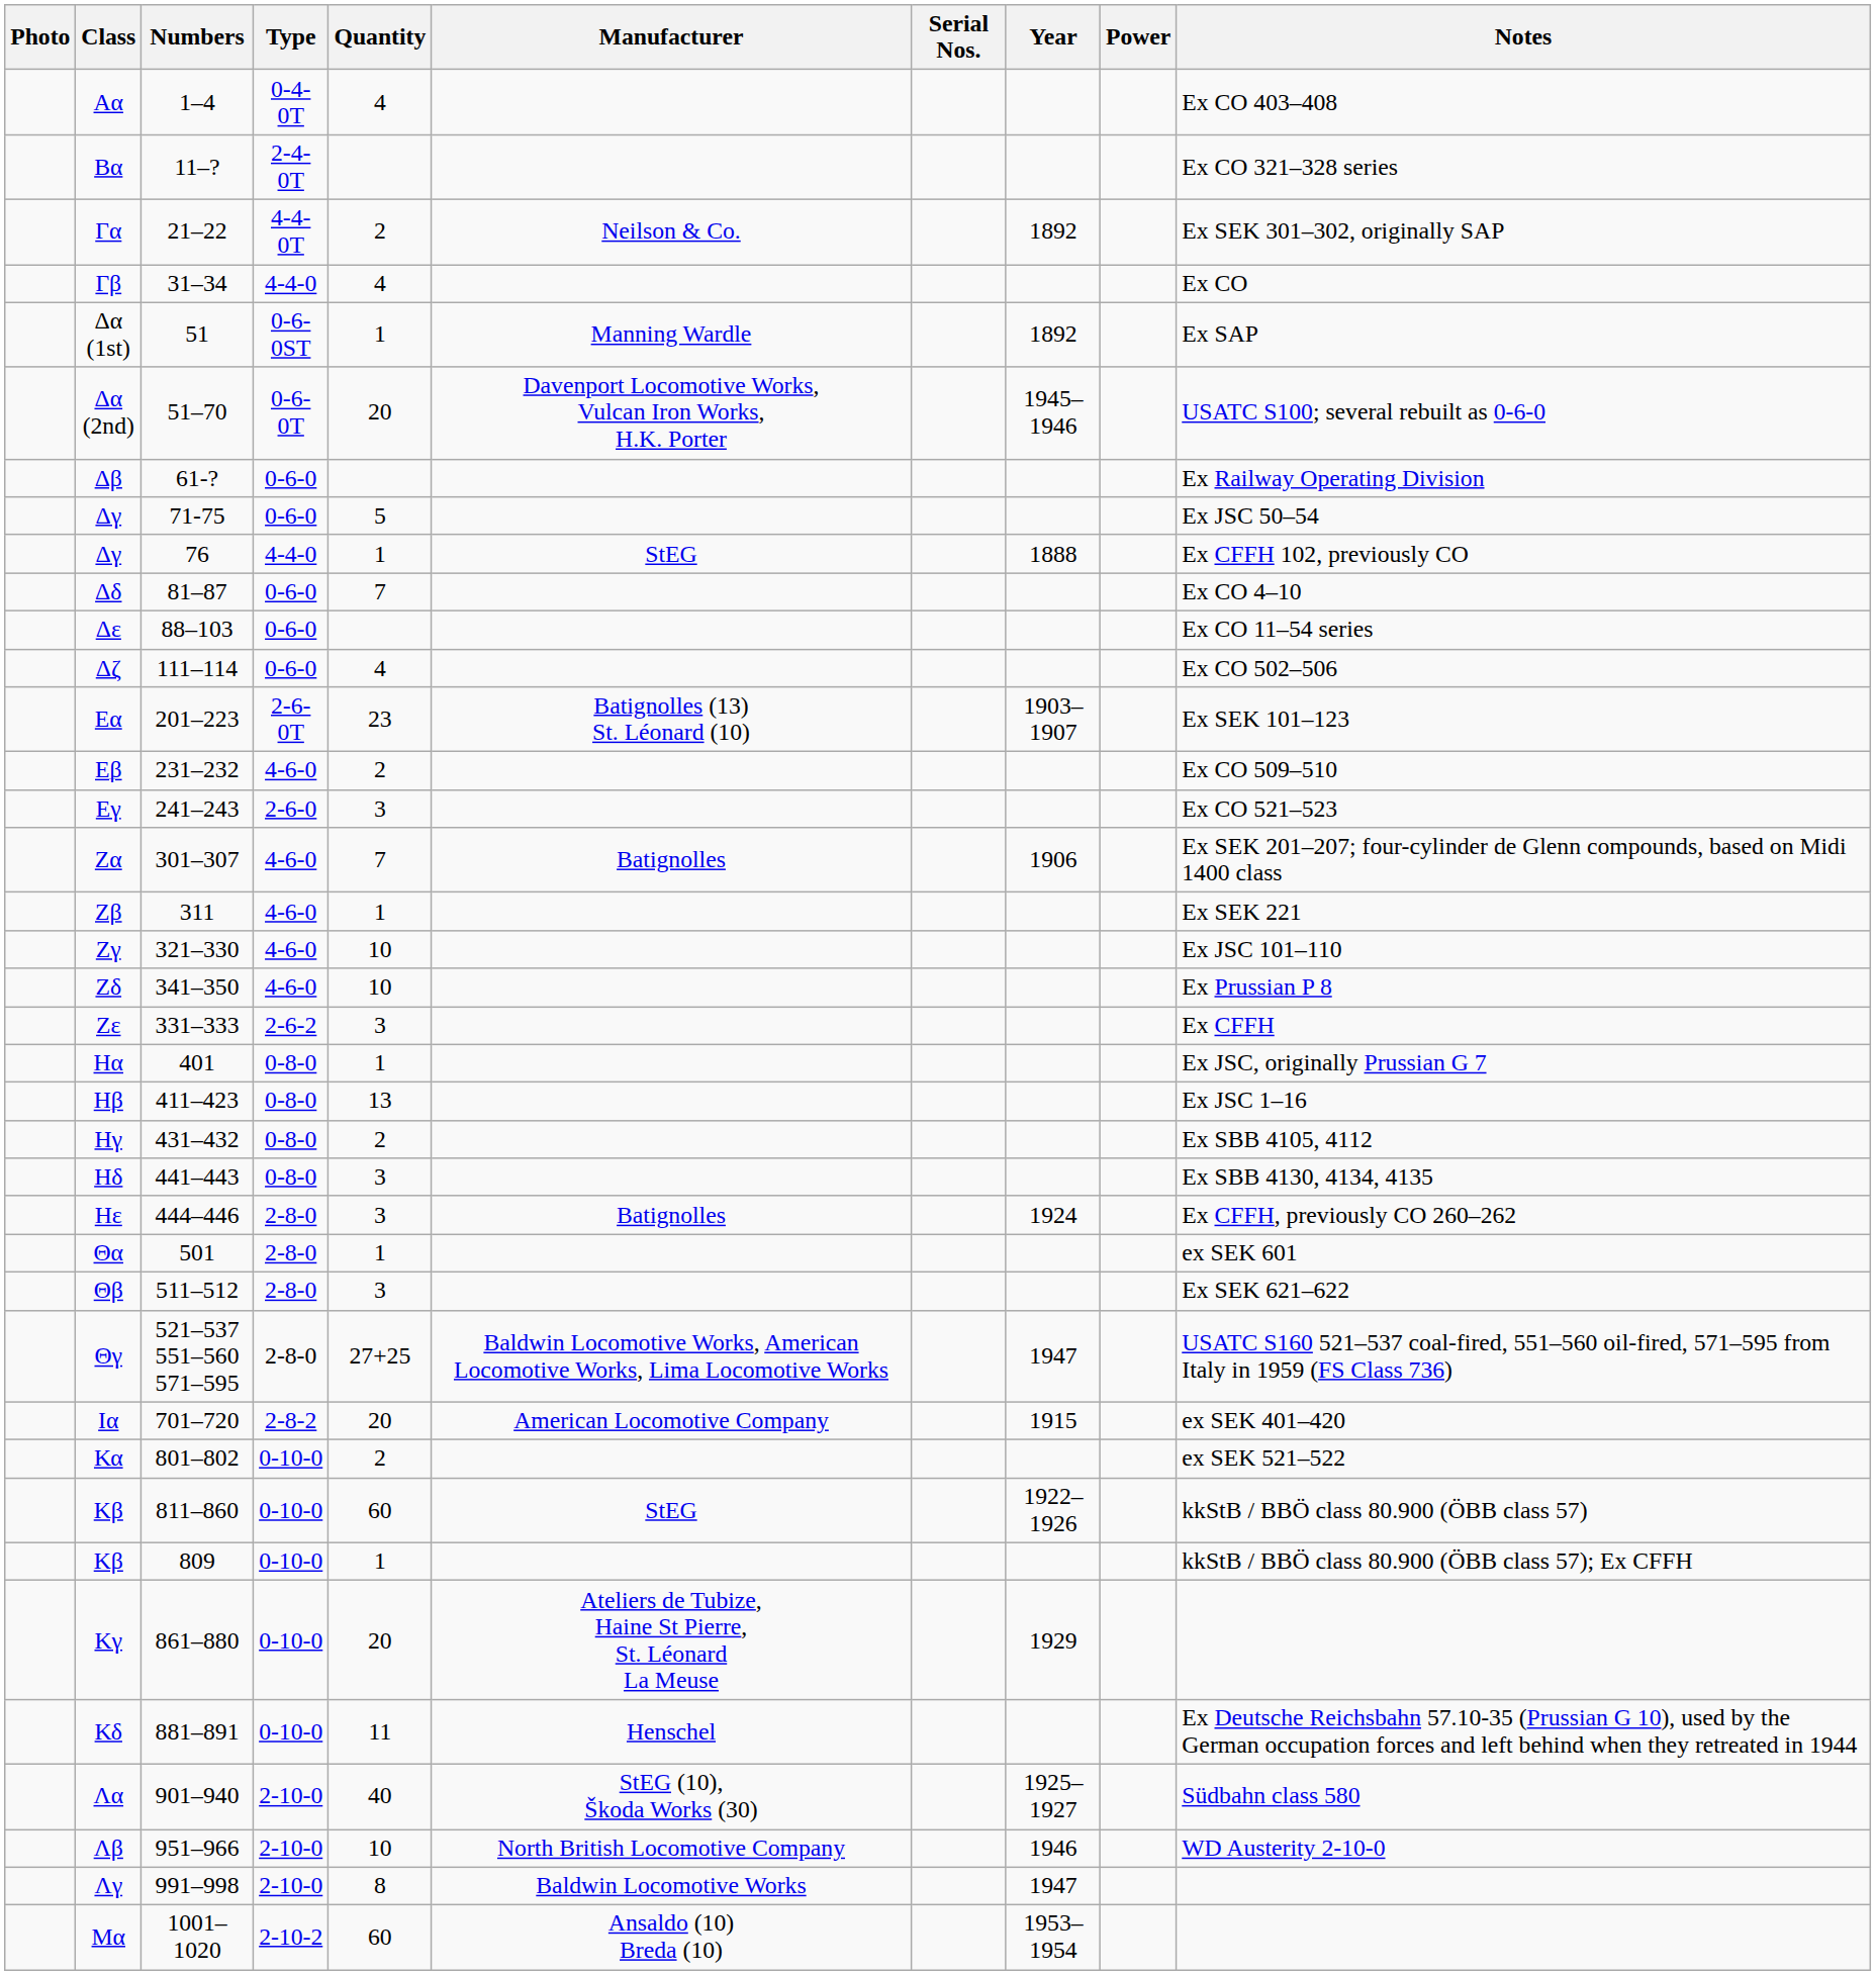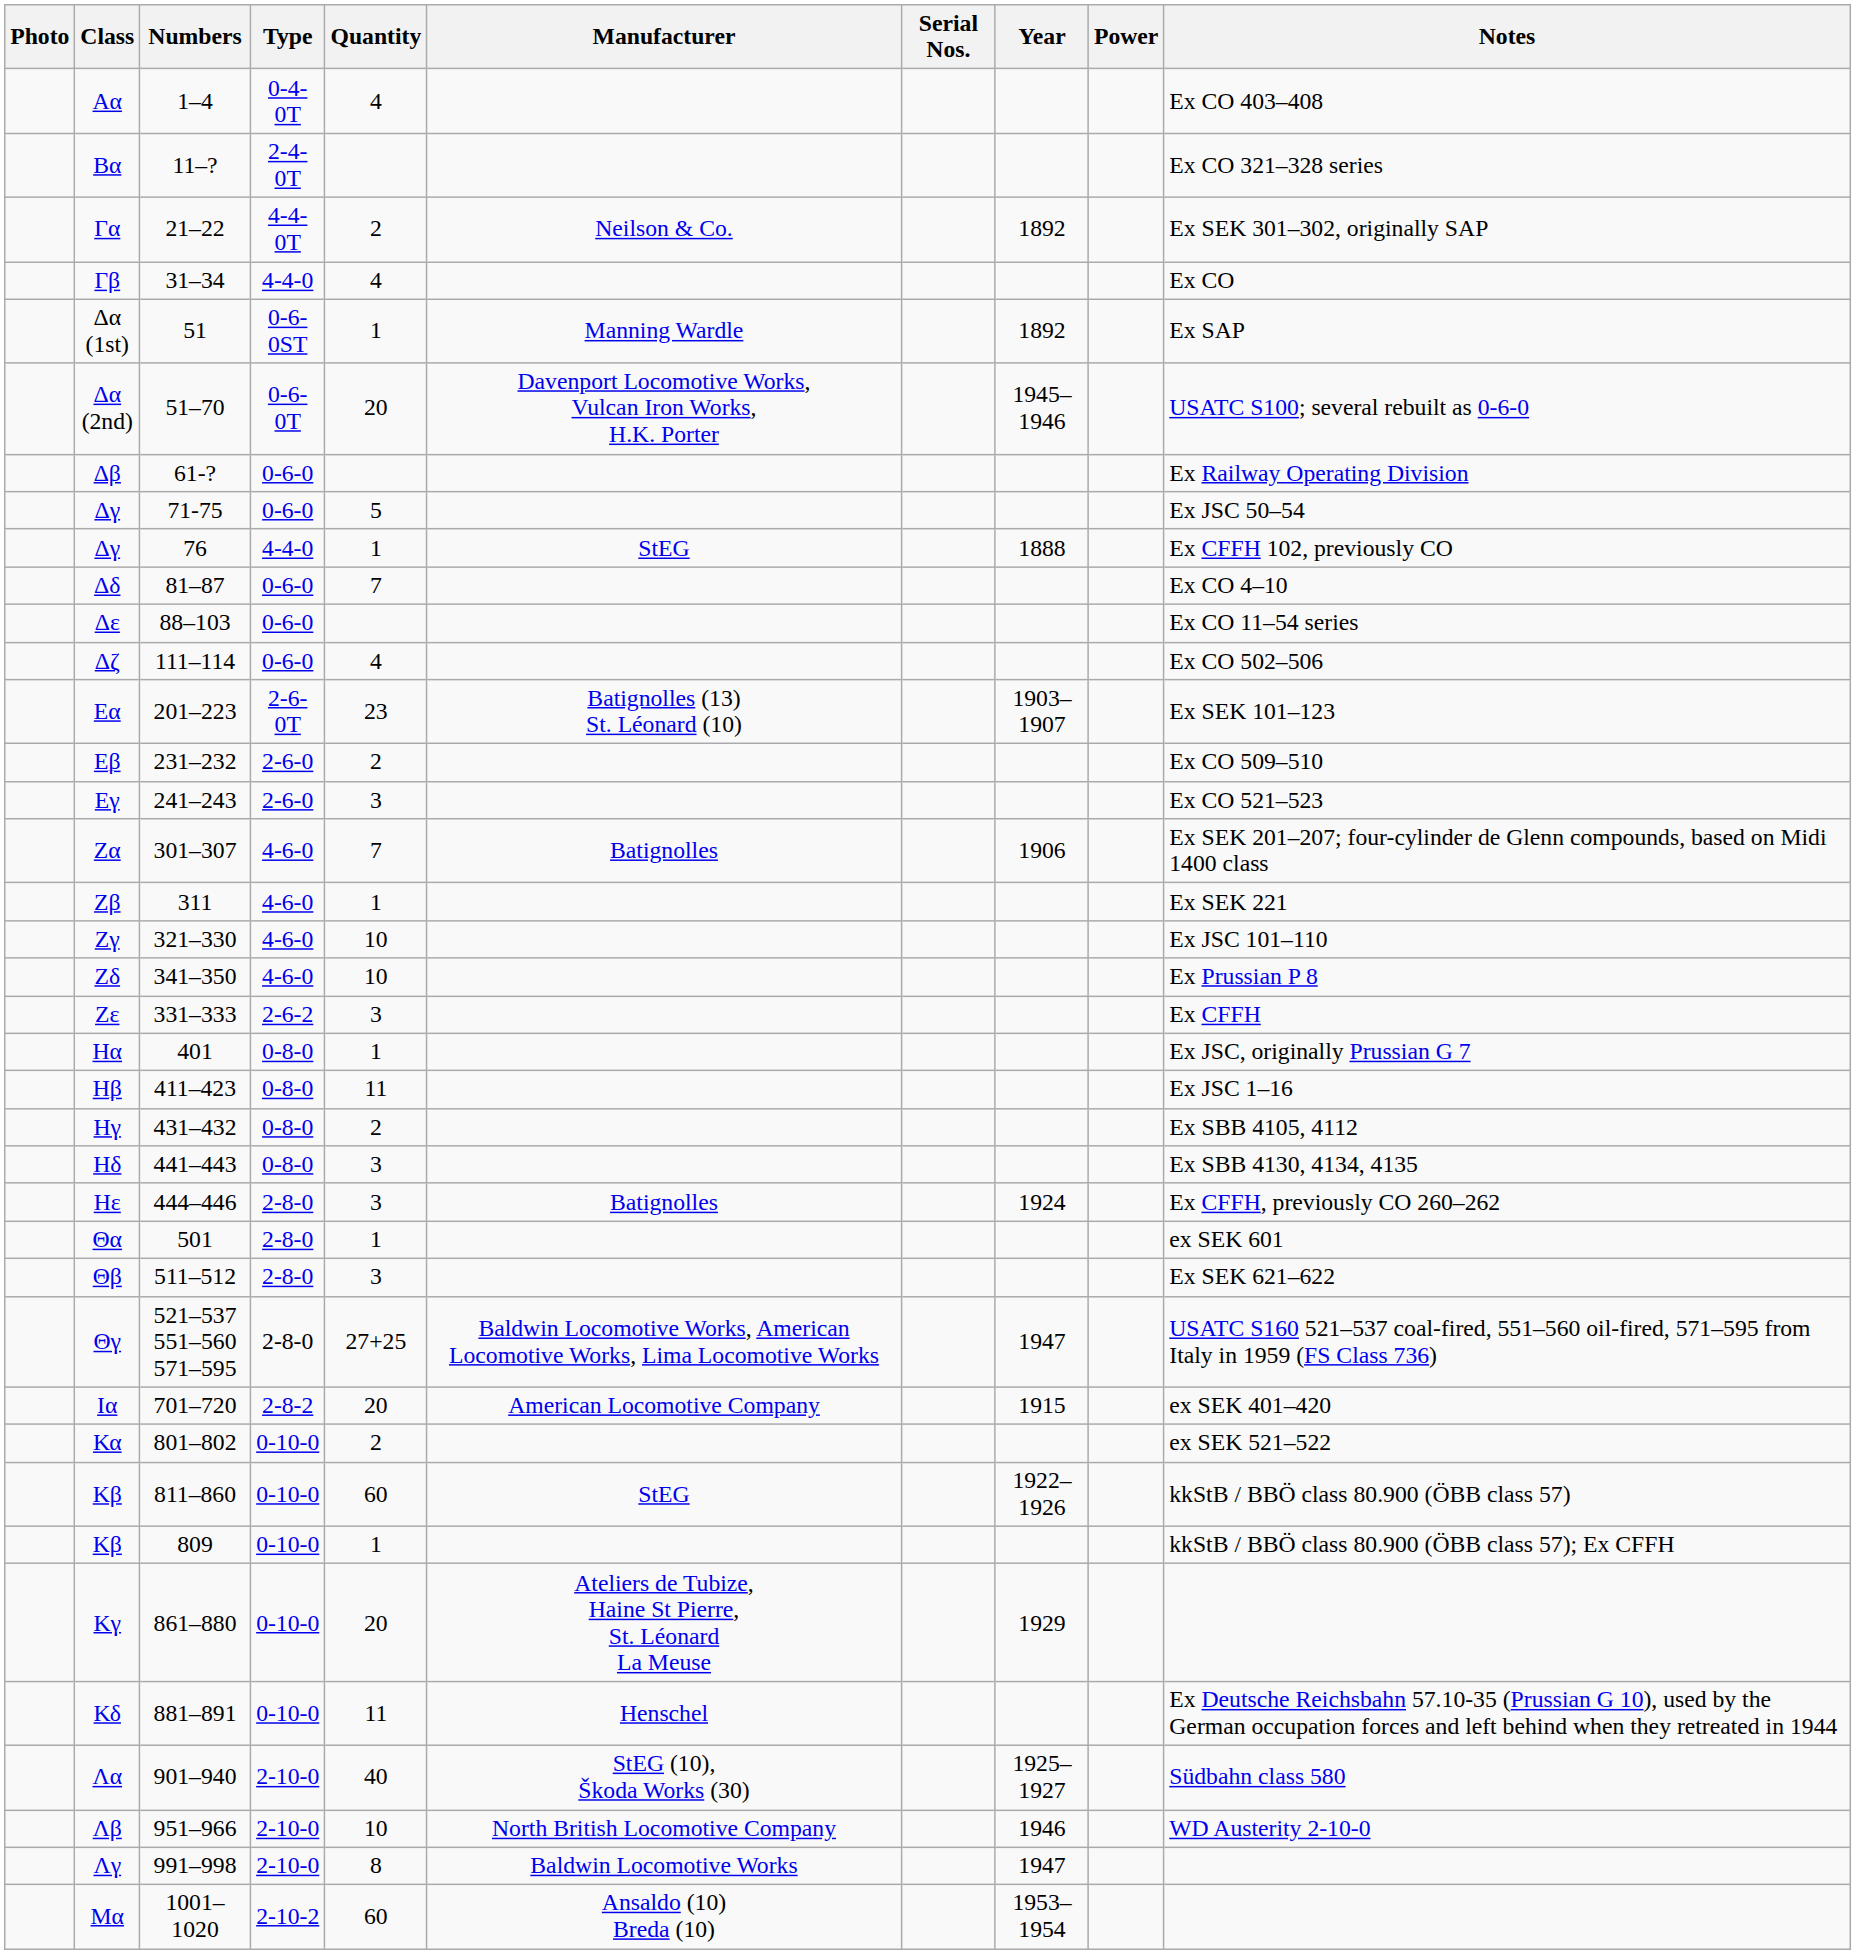Εβ | Type: 4-6-0 -> 2-6-0
Ηβ | Quantity: 13 -> 11
